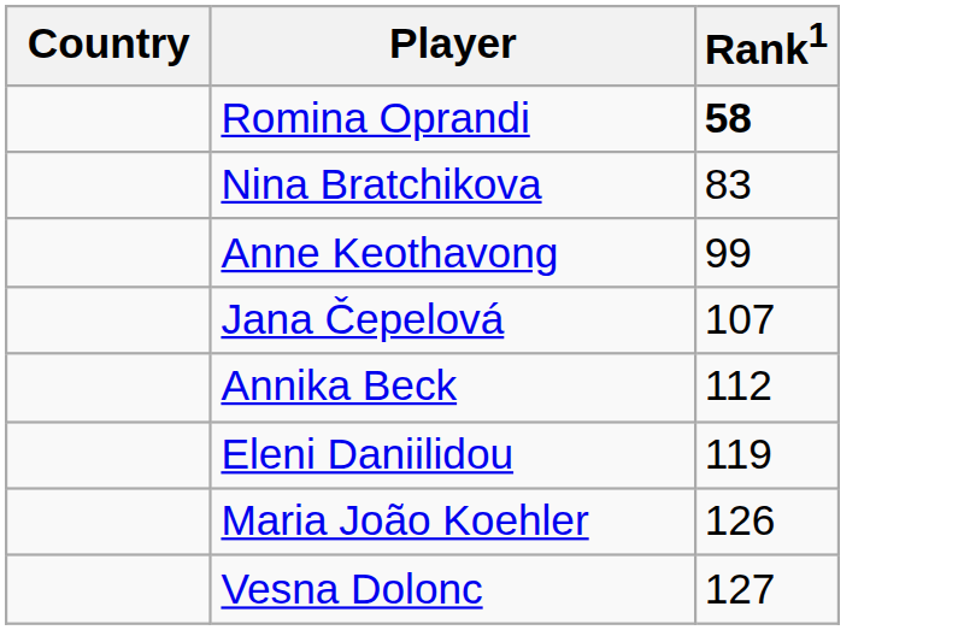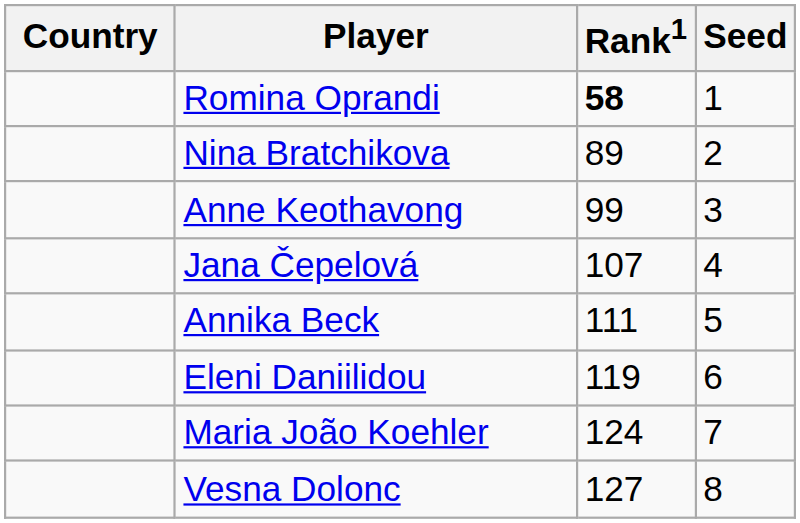+ column: Seed | 1 | 2 | 3 | 4 | 5 | 6 | 7 | 8
Nina Bratchikova | Rank1: 83 -> 89
Annika Beck | Rank1: 112 -> 111
Maria João Koehler | Rank1: 126 -> 124
